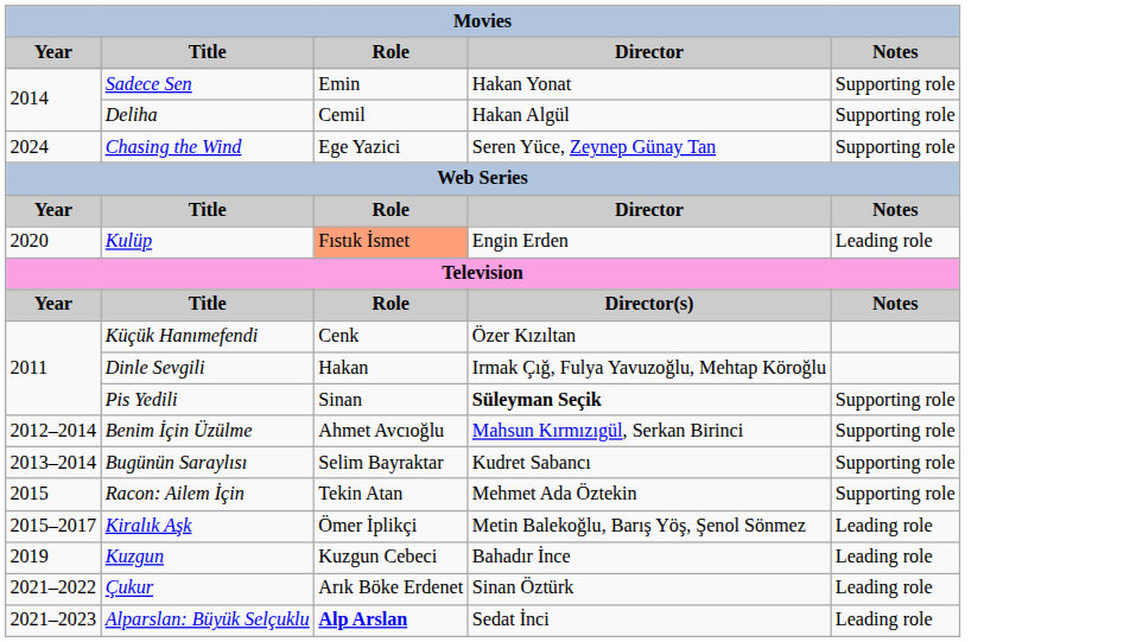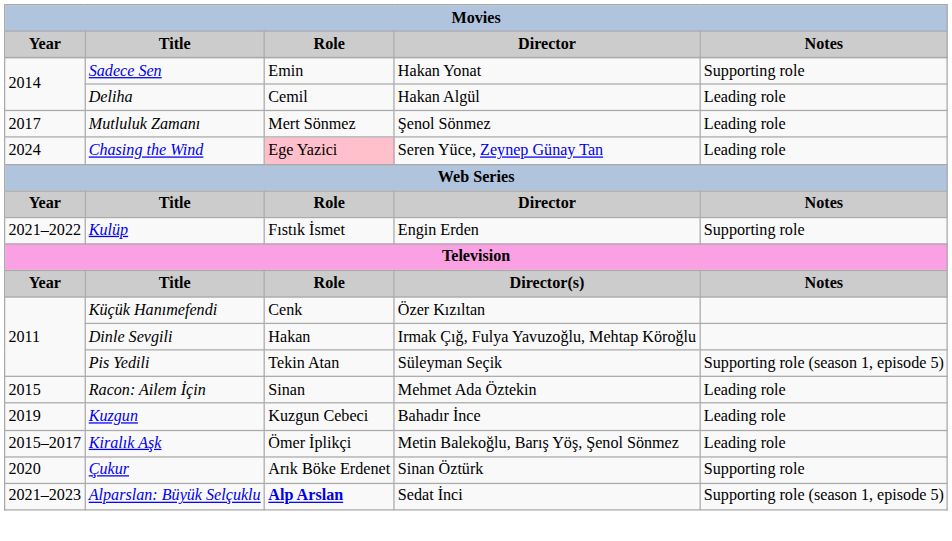Deliha | Notes: Supporting role -> Leading role
+ row: 2017 | Mutluluk Zamanı | Mert Sönmez | Şenol Sönmez | Leading role
Chasing the Wind | Role: no background -> pink background
Chasing the Wind | Notes: Supporting role -> Leading role
Kulüp | Year: 2020 -> 2021–2022
Kulüp | Role: lightsalmon background -> no background
Kulüp | Notes: Leading role -> Supporting role
Pis Yedili | Role: Sinan -> Tekin Atan
Pis Yedili | Director: bold -> normal
Pis Yedili | Notes: Supporting role -> Supporting role (season 1, episode 5)
- row: 2012–2014 | Benim İçin Üzülme | Ahmet Avcıoğlu | Mahsun Kırmızıgül, Serkan Birinci | Supporting role
- row: 2013–2014 | Bugünün Saraylısı | Selim Bayraktar | Kudret Sabancı | Supporting role
Racon: Ailem İçin | Role: Tekin Atan -> Sinan
Racon: Ailem İçin | Notes: Supporting role -> Leading role
rows swapped: Kiralık Aşk <-> Kuzgun
Çukur | Year: 2021–2022 -> 2020
Çukur | Notes: Leading role -> Supporting role
Alparslan: Büyük Selçuklu | Notes: Leading role -> Supporting role (season 1, episode 5)
